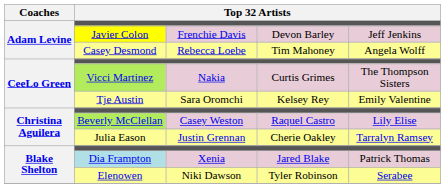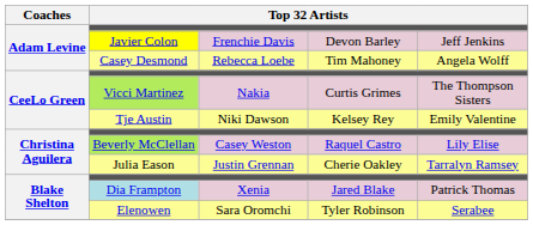Tje Austin | column 3: Sara Oromchi -> Niki Dawson
Elenowen | column 3: Niki Dawson -> Sara Oromchi
